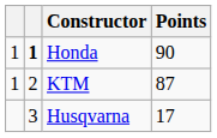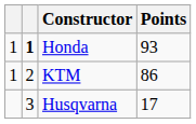Honda | Points: 90 -> 93
KTM | Points: 87 -> 86
